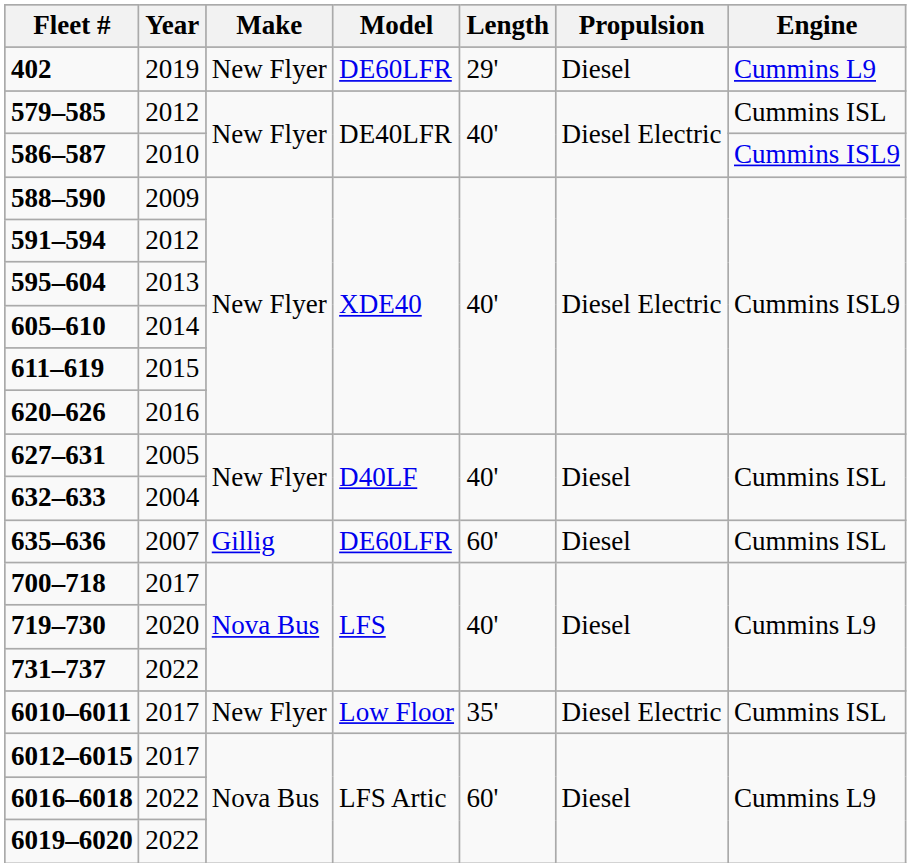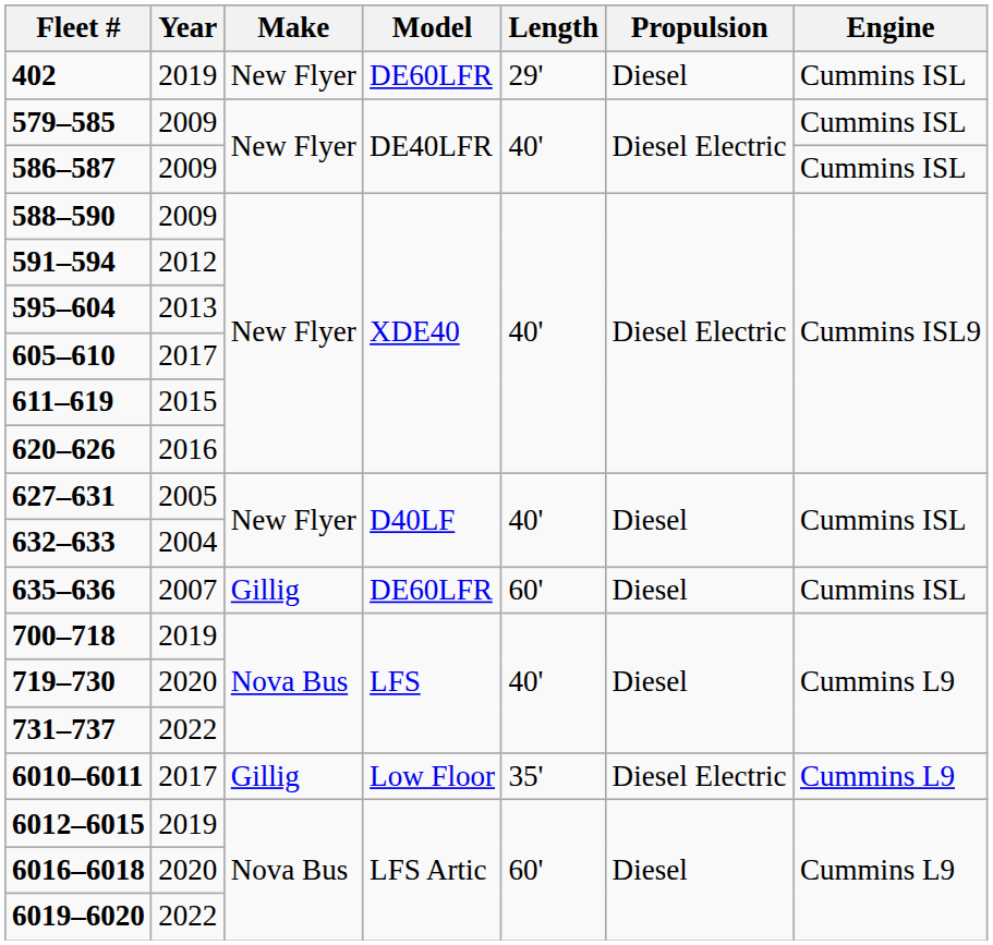402 | Engine: Cummins L9 -> Cummins ISL
579–585 | Year: 2012 -> 2009
586–587 | Year: 2010 -> 2009
586–587 | Engine: Cummins ISL9 -> Cummins ISL
605–610 | Year: 2014 -> 2017
700–718 | Year: 2017 -> 2019
6010–6011 | Make: New Flyer -> Gillig
6010–6011 | Engine: Cummins ISL -> Cummins L9
6012–6015 | Year: 2017 -> 2019
6016–6018 | Year: 2022 -> 2020
